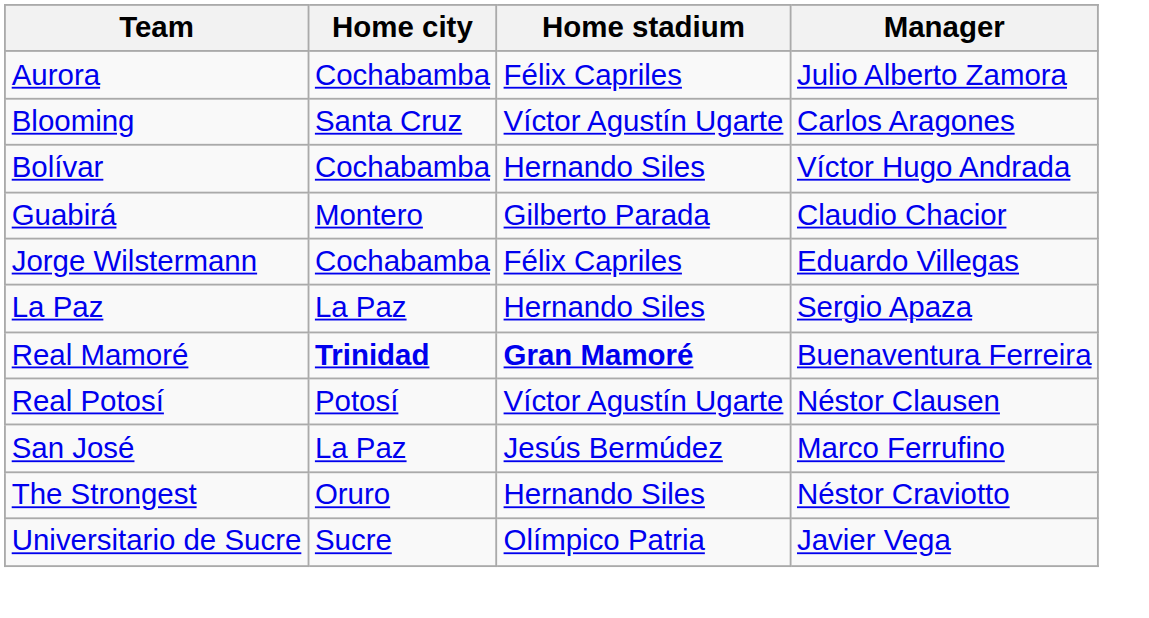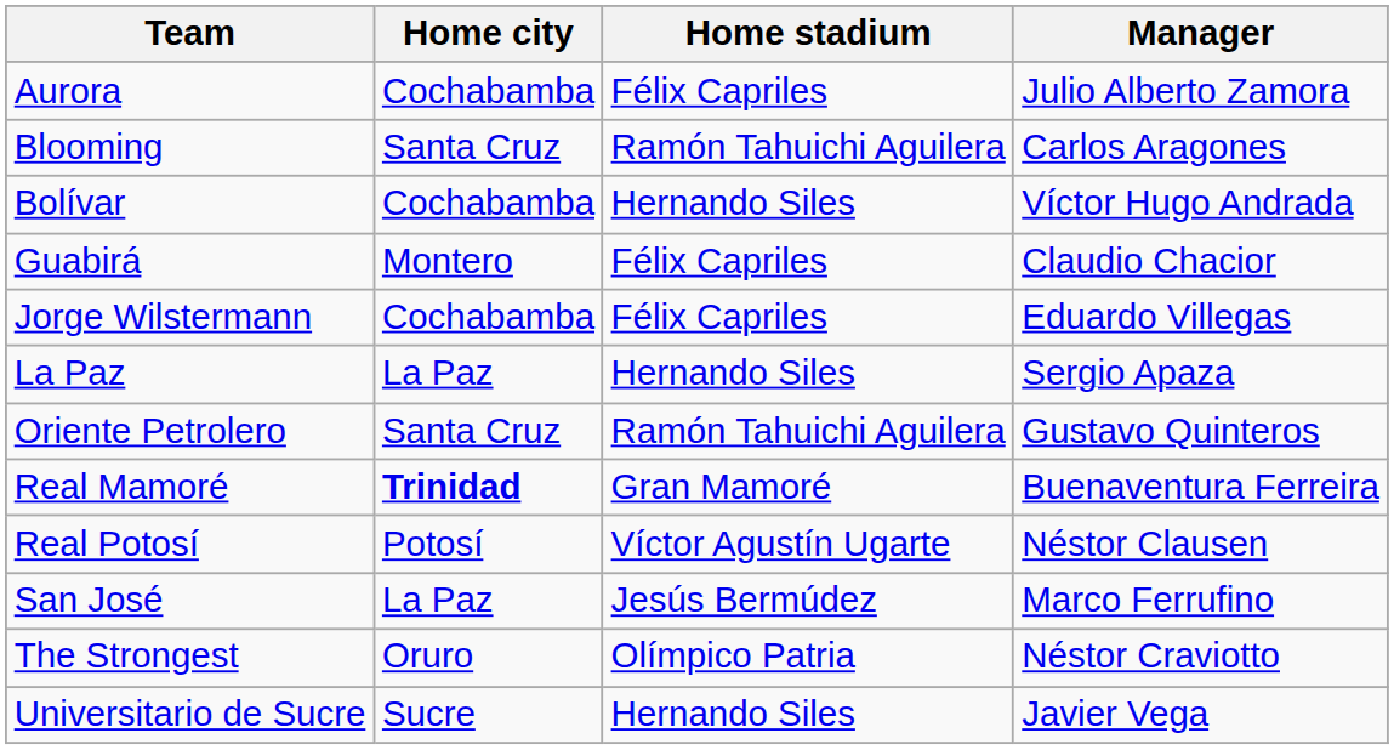Blooming | Home stadium: Víctor Agustín Ugarte -> Ramón Tahuichi Aguilera
Guabirá | Home stadium: Gilberto Parada -> Félix Capriles
+ row: Oriente Petrolero | Santa Cruz | Ramón Tahuichi Aguilera | Gustavo Quinteros
Real Mamoré | Home stadium: bold -> normal
The Strongest | Home stadium: Hernando Siles -> Olímpico Patria
Universitario de Sucre | Home stadium: Olímpico Patria -> Hernando Siles
